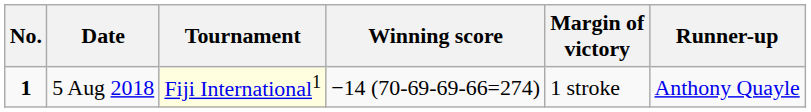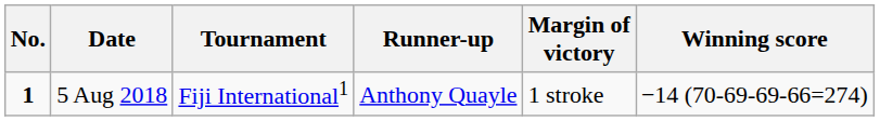columns swapped: Winning score <-> Runner-up
5 Aug 2018 | Tournament: lightyellow background -> no background
